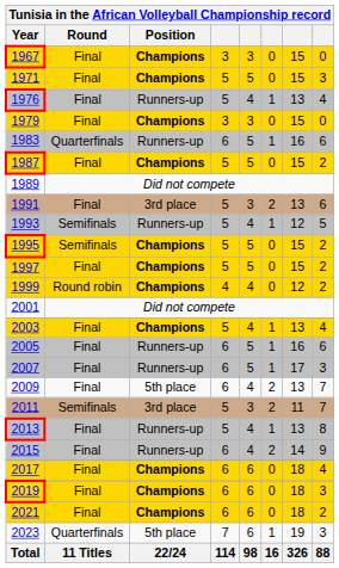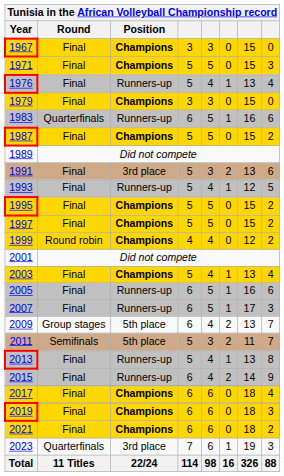1993 | Round: Semifinals -> Final
1995 | Round: Semifinals -> Final
2009 | Round: Final -> Group stages
2011 | Position: 3rd place -> 5th place
2023 | Position: 5th place -> 3rd place
